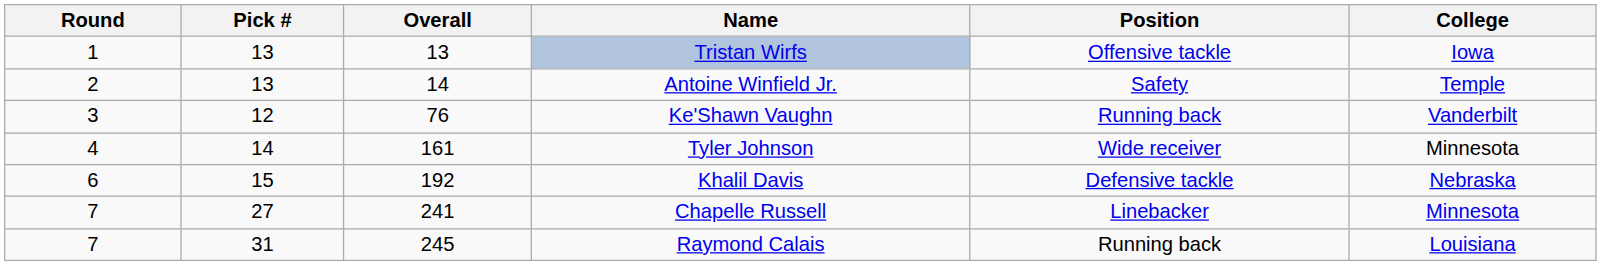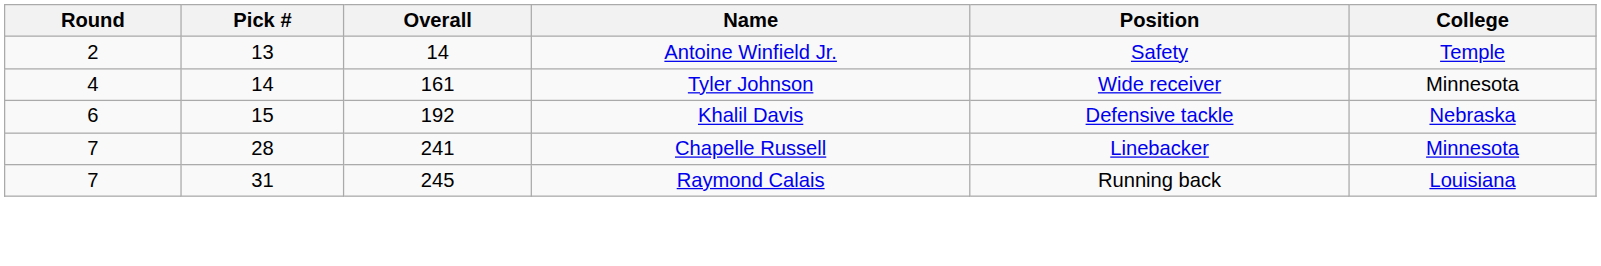- row: 1 | 13 | 13 | Tristan Wirfs | Offensive tackle | Iowa
- row: 3 | 12 | 76 | Ke'Shawn Vaughn | Running back | Vanderbilt
Chapelle Russell | Pick #: 27 -> 28
